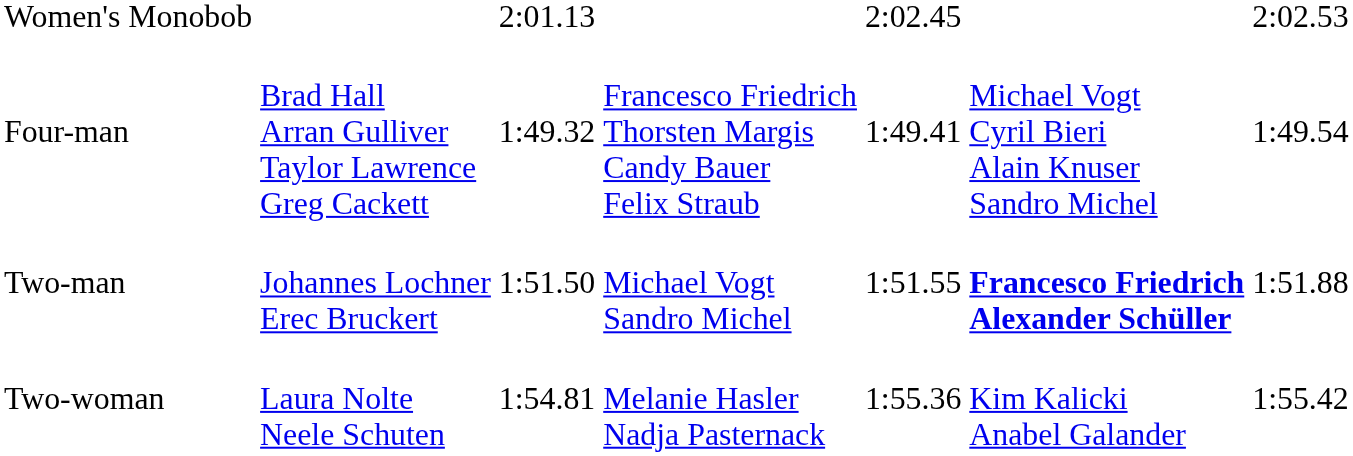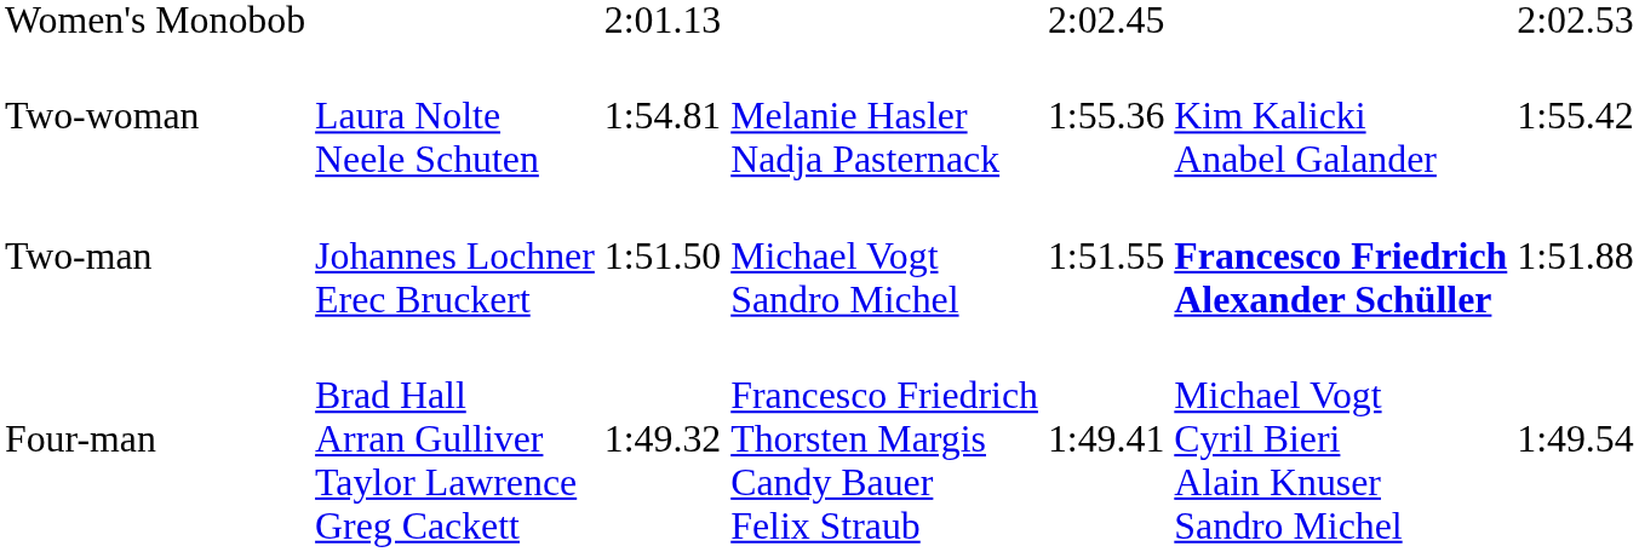rows swapped: Two-woman <-> Four-man
